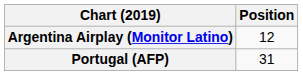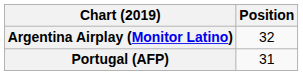Argentina Airplay (Monitor Latino) | Position: 12 -> 32
